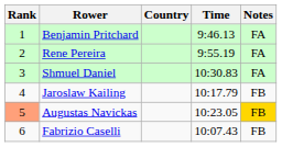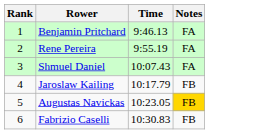- column: Country
Shmuel Daniel | Time: 10:30.83 -> 10:07.43
Augustas Navickas | Rank: lightsalmon background -> no background
Fabrizio Caselli | Time: 10:07.43 -> 10:30.83
